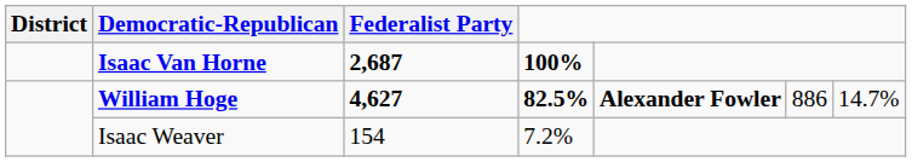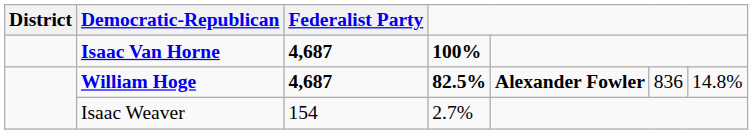Isaac Van Horne | Federalist Party: 2,687 -> 4,687
William Hoge | Federalist Party: 4,627 -> 4,687
William Hoge | column 6: 886 -> 836
William Hoge | column 7: 14.7% -> 14.8%
Isaac Weaver | column 4: 7.2% -> 2.7%
